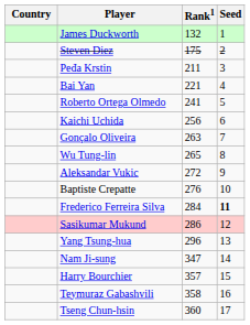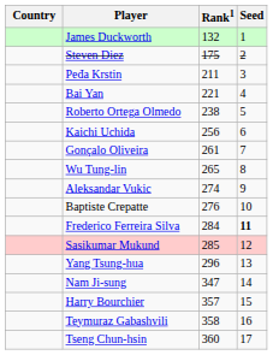Roberto Ortega Olmedo | Rank1: 241 -> 238
Gonçalo Oliveira | Rank1: 263 -> 261
Aleksandar Vukic | Rank1: 272 -> 274
Sasikumar Mukund | Rank1: 286 -> 285
